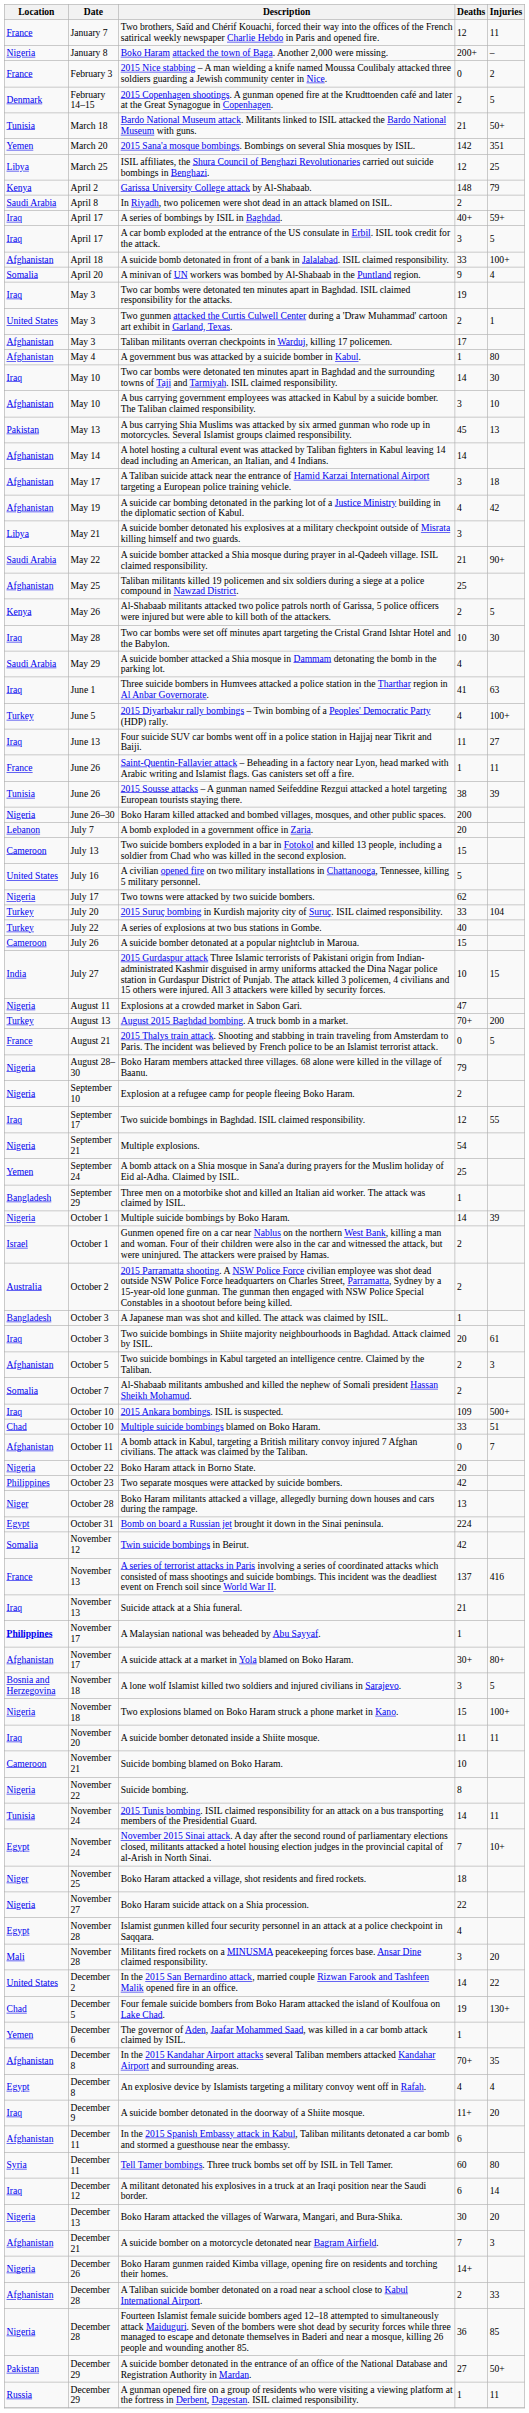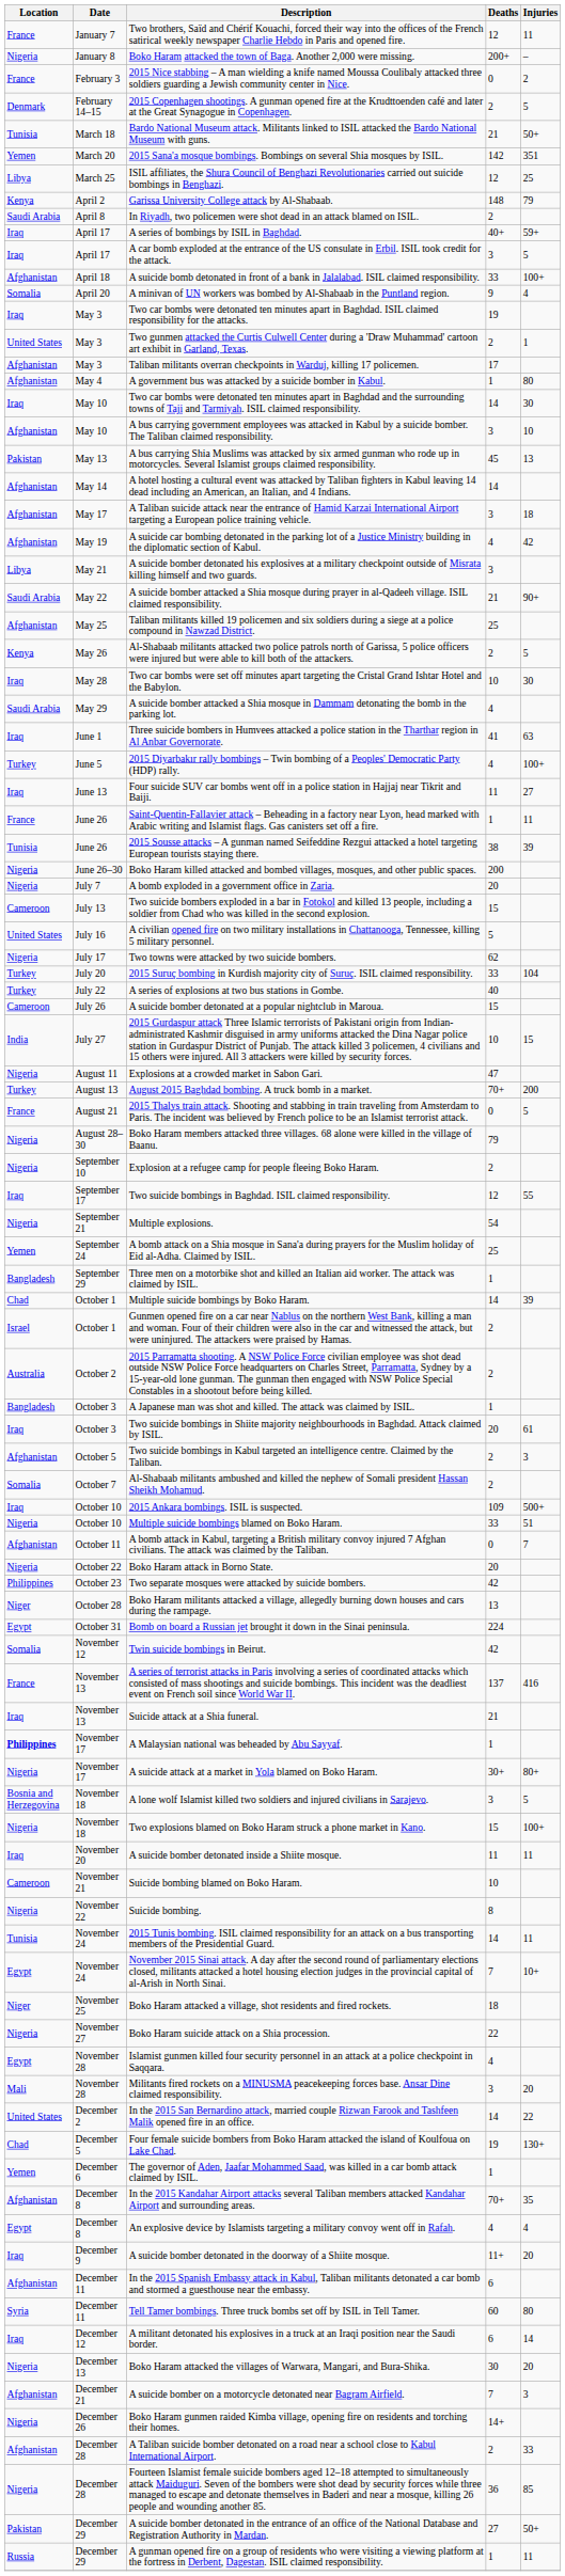A bomb exploded in a government office in Zaria. | Location: Lebanon -> Nigeria
Multiple suicide bombings by Boko Haram. | Location: Nigeria -> Chad
Multiple suicide bombings blamed on Boko Haram. | Location: Chad -> Nigeria
A suicide attack at a market in Yola blamed on Boko Haram. | Location: Afghanistan -> Nigeria
